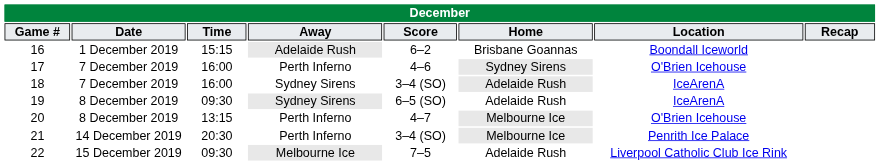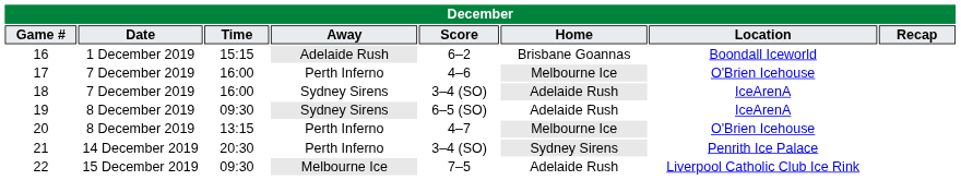17 | Home: Sydney Sirens -> Melbourne Ice
21 | Home: Melbourne Ice -> Sydney Sirens
